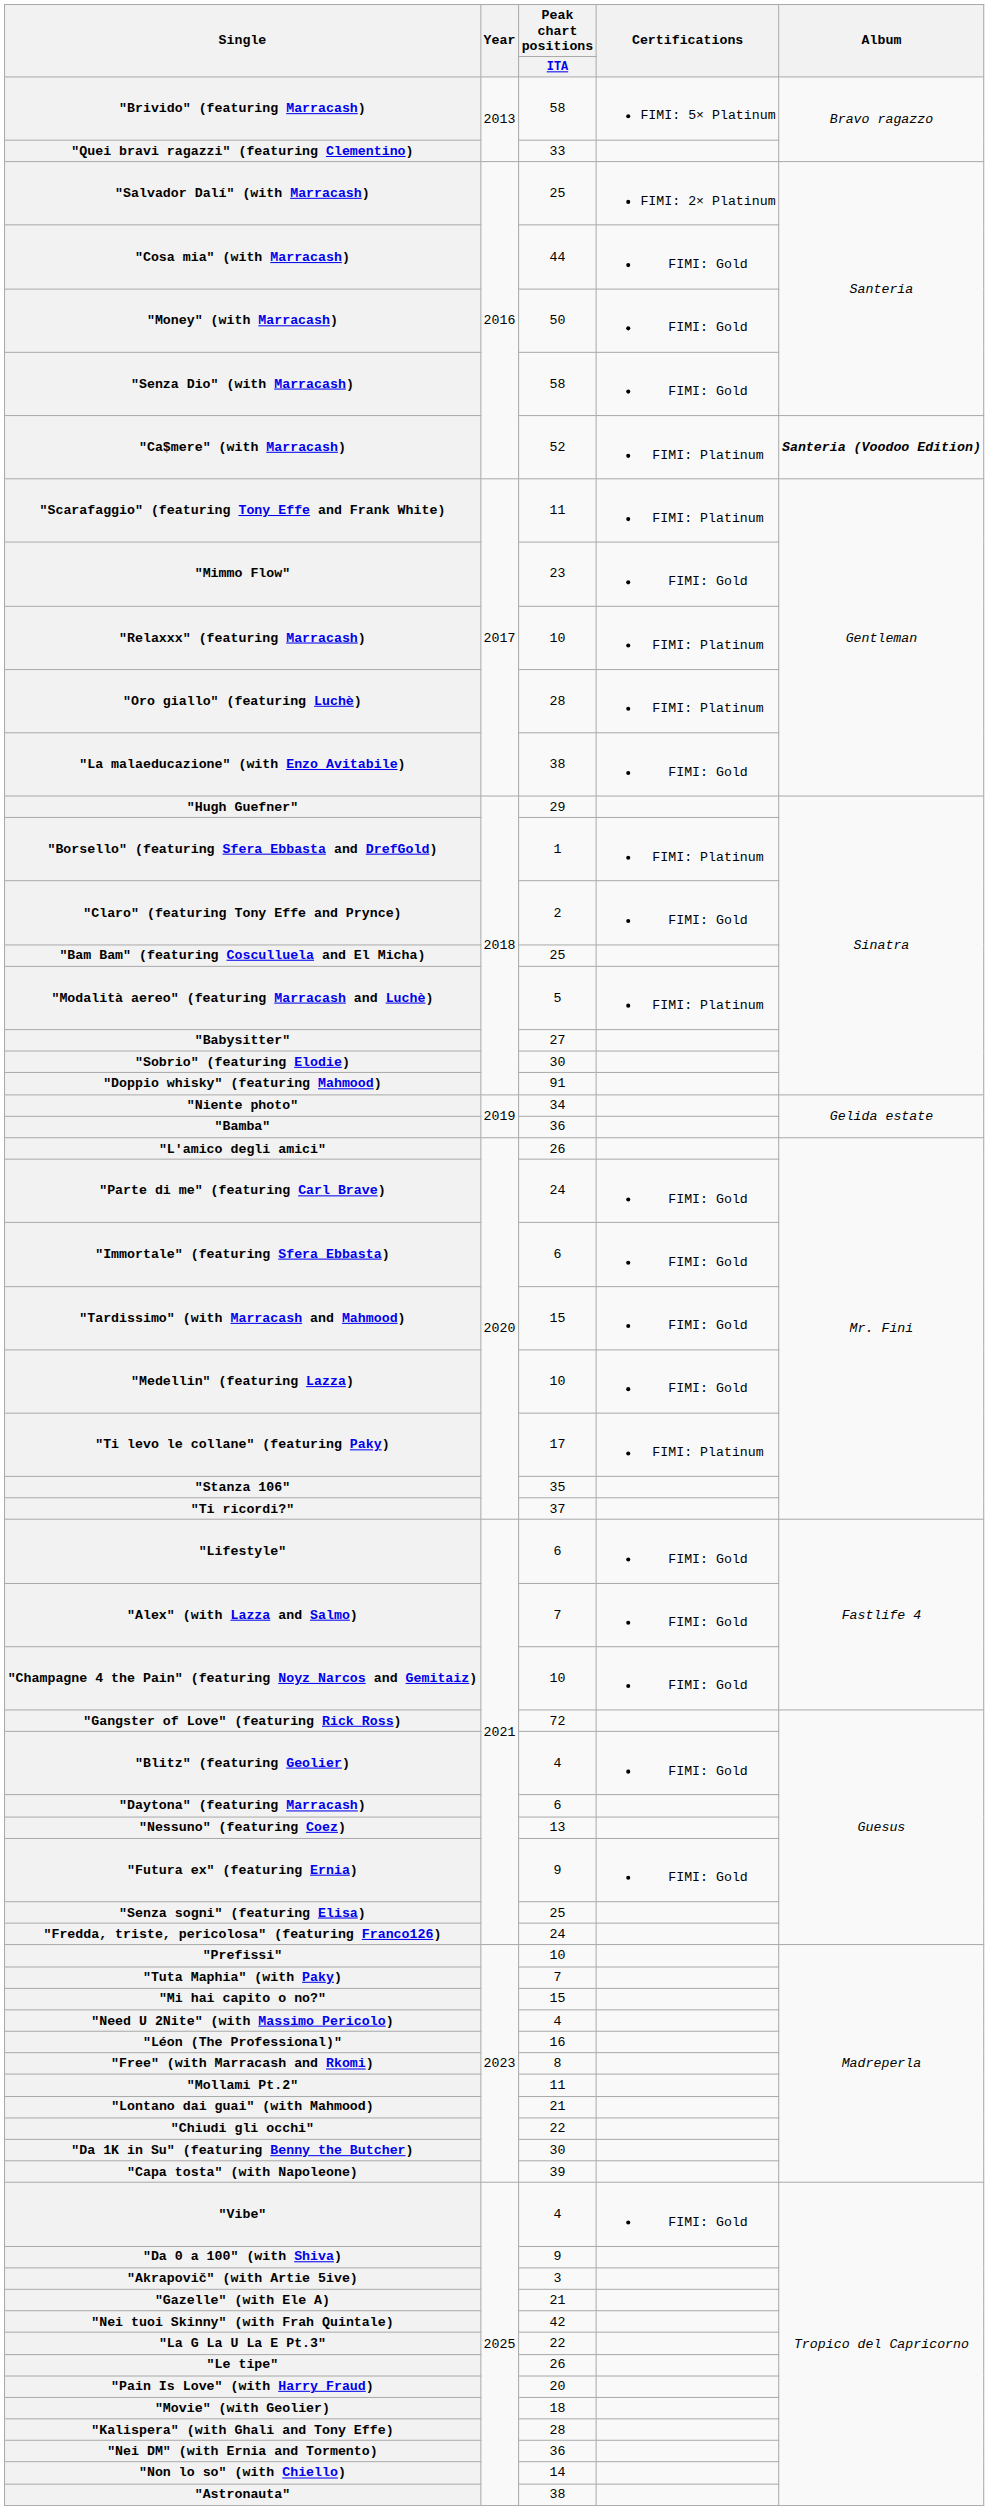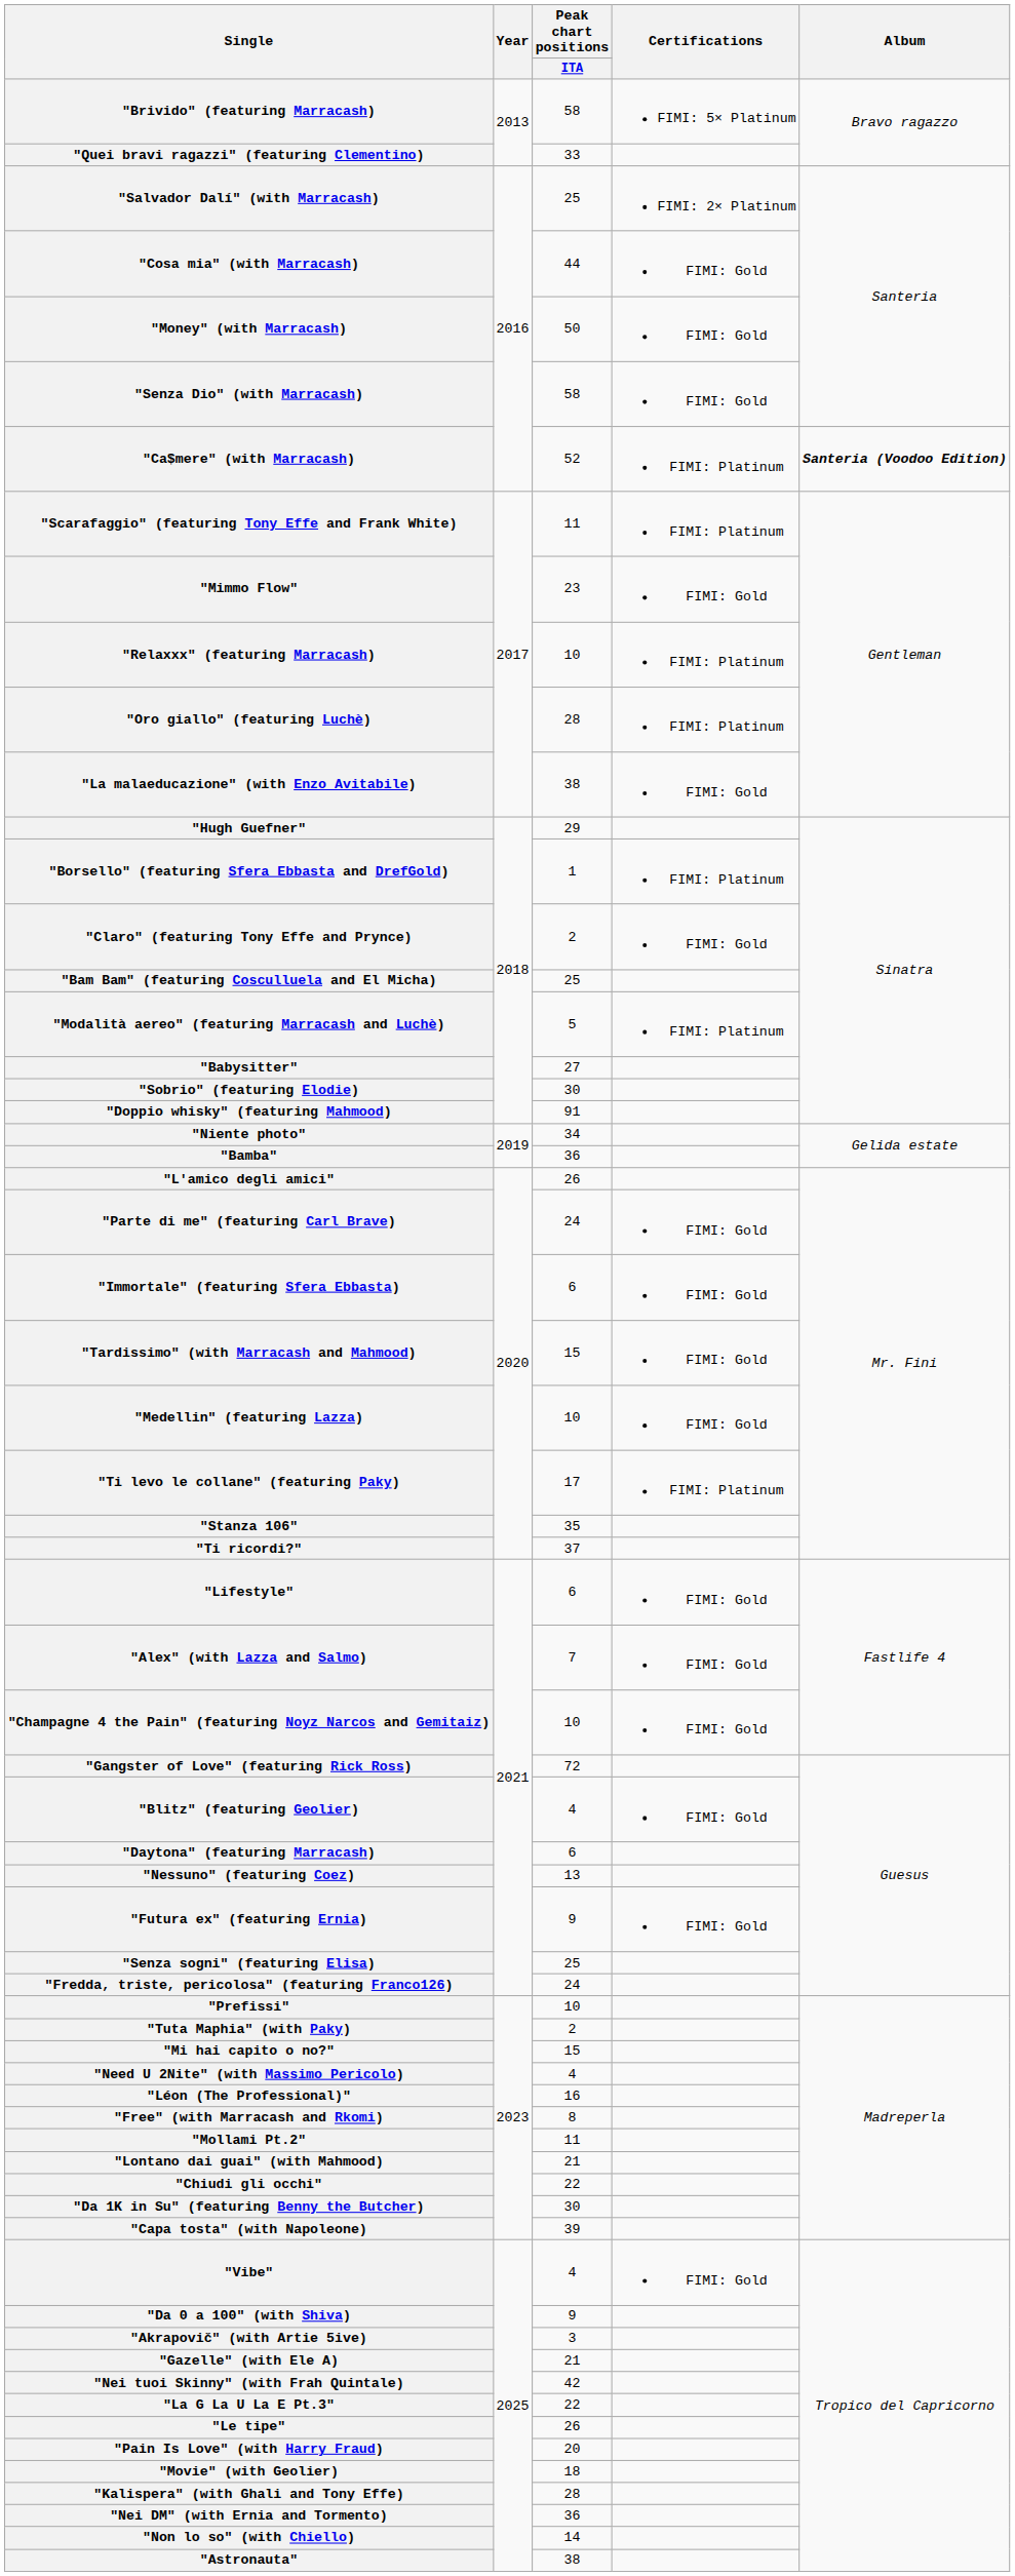"Tuta Maphia" (with Paky) | Peak chart positions / ITA: 7 -> 2
